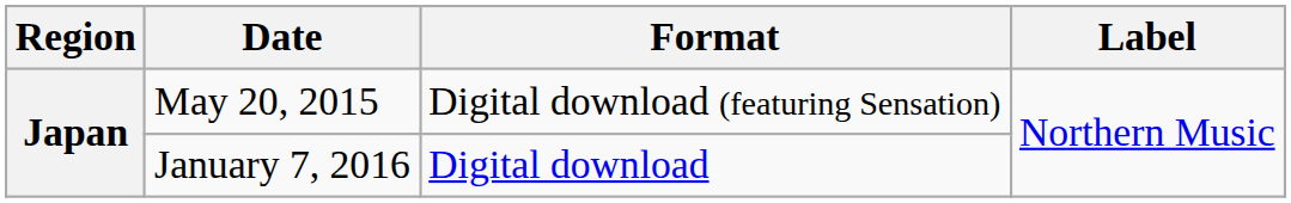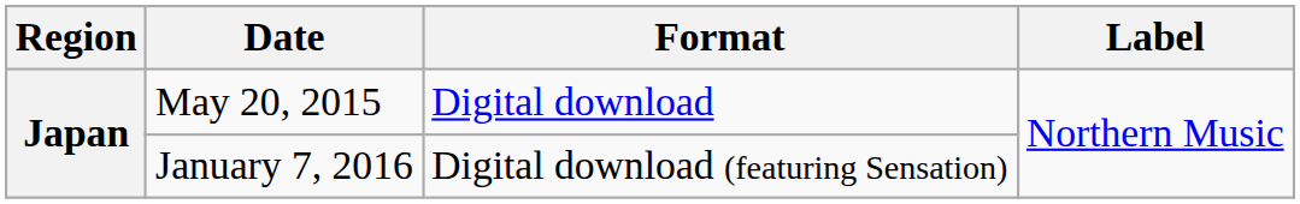May 20, 2015 | Format: Digital download (featuring Sensation) -> Digital download
January 7, 2016 | Format: Digital download -> Digital download (featuring Sensation)
